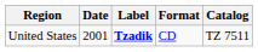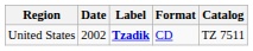United States | Date: 2001 -> 2002
